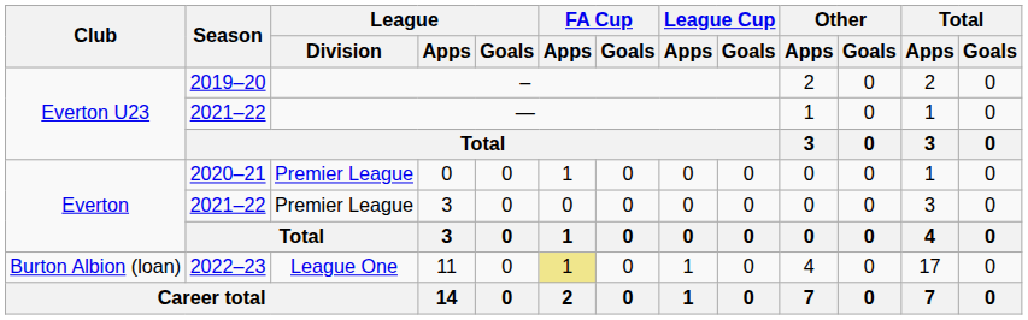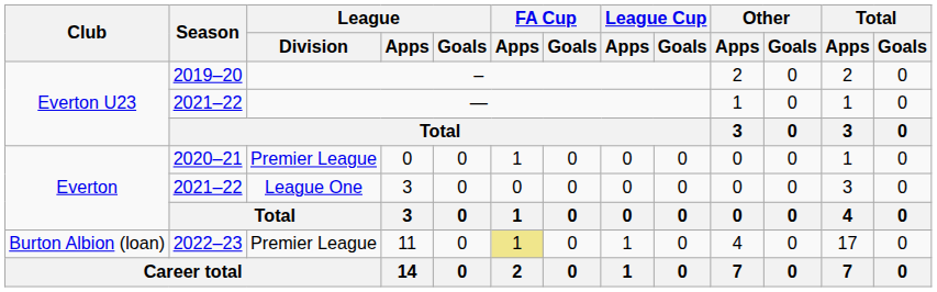2021–22 / 3 | League / Division: Premier League -> League One
11 | League / Division: League One -> Premier League
